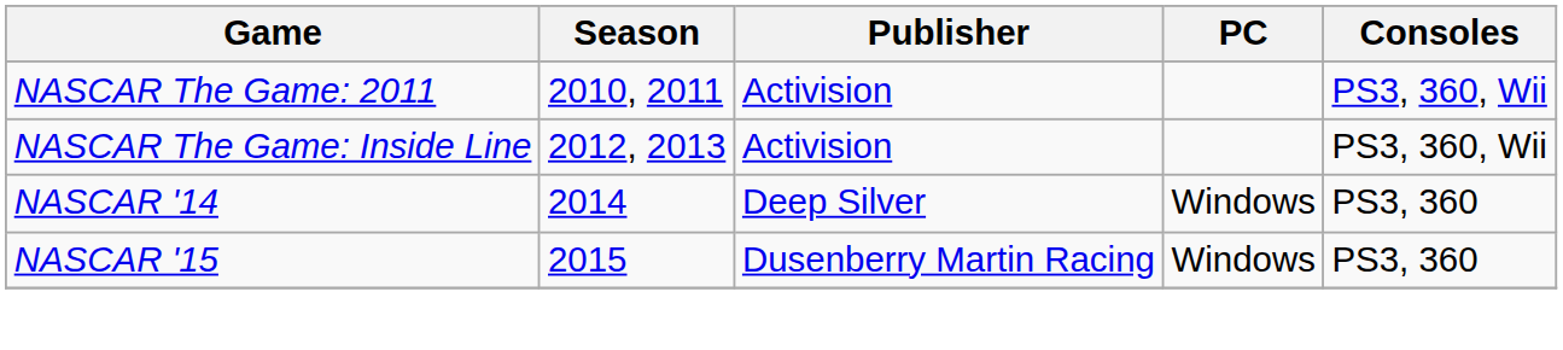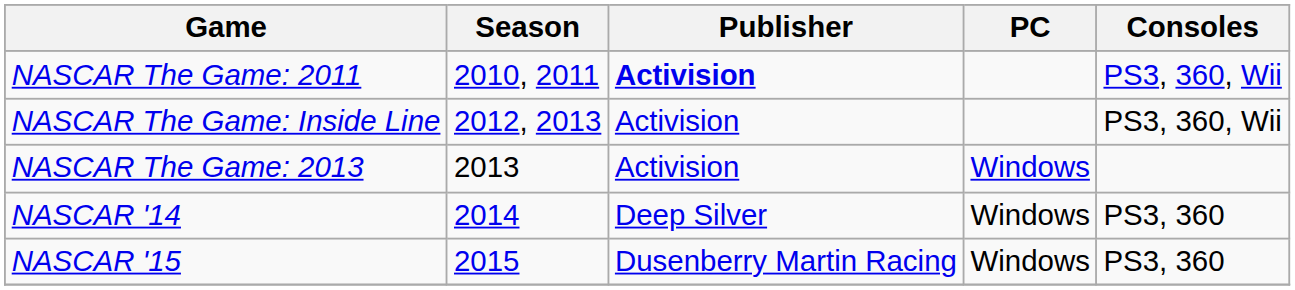NASCAR The Game: 2011 | Publisher: normal -> bold
+ row: NASCAR The Game: 2013 | 2013 | Activision | Windows
